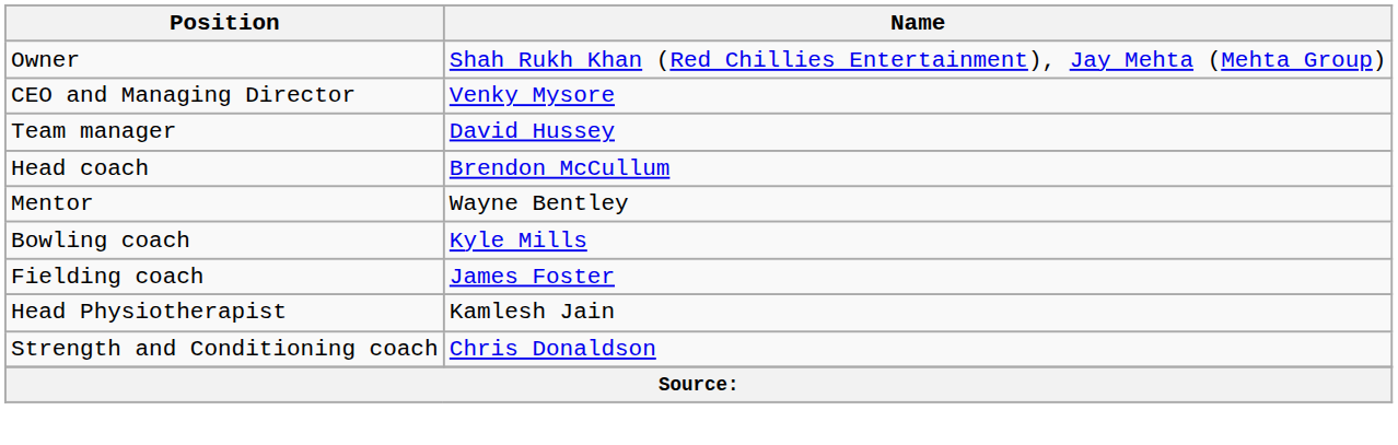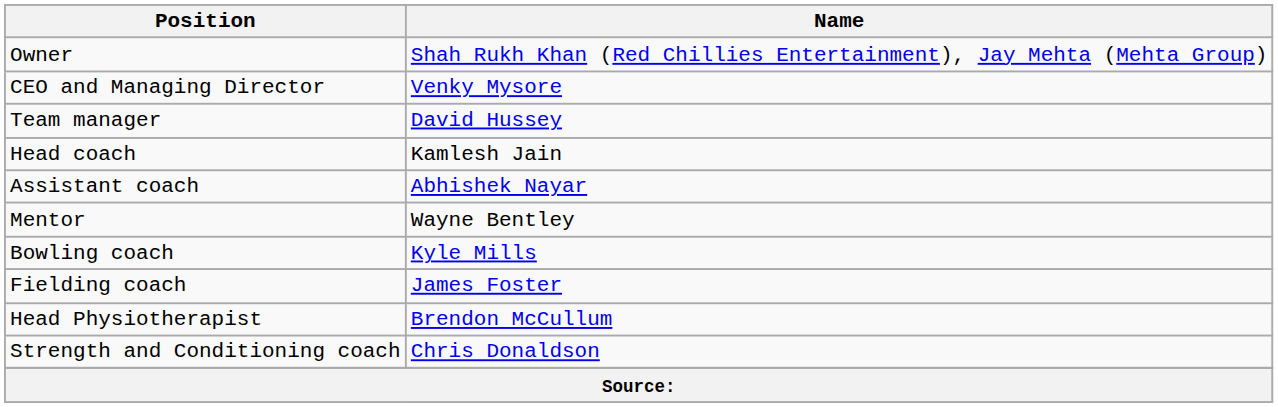Head coach | Name: Brendon McCullum -> Kamlesh Jain
+ row: Assistant coach | Abhishek Nayar
Head Physiotherapist | Name: Kamlesh Jain -> Brendon McCullum
